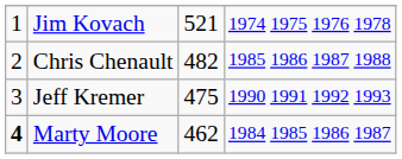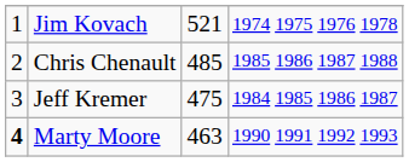Chris Chenault | column 3: 482 -> 485
Jeff Kremer | column 4: 1990 1991 1992 1993 -> 1984 1985 1986 1987
Marty Moore | column 3: 462 -> 463
Marty Moore | column 4: 1984 1985 1986 1987 -> 1990 1991 1992 1993
